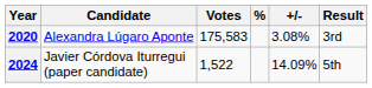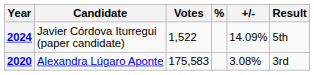rows swapped: 2020 <-> 2024
